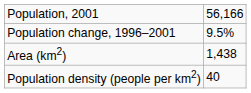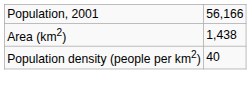- row: Population change, 1996–2001 | 9.5%
